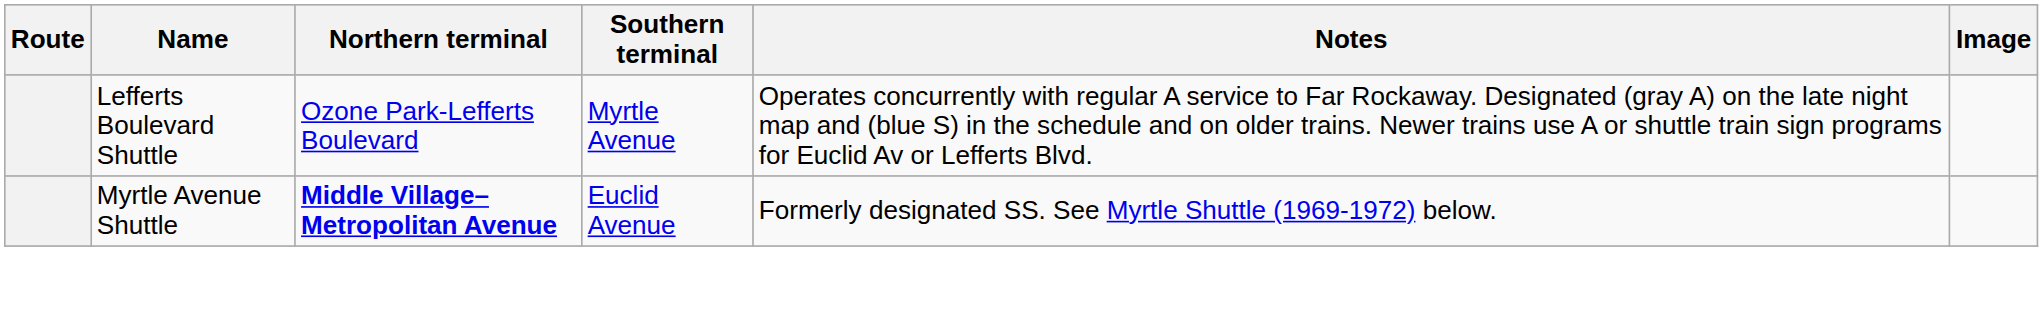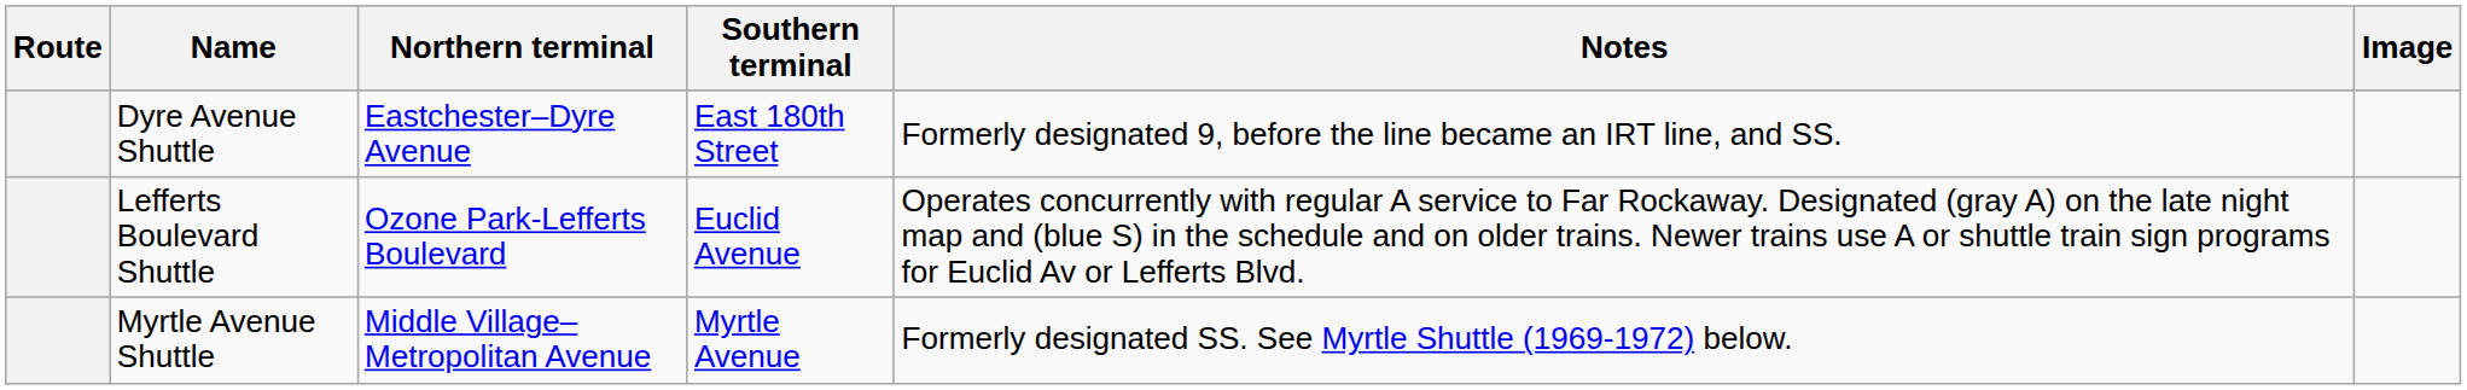+ row: Dyre Avenue Shuttle | Eastchester–Dyre Avenue | East 180th Street | Formerly designated 9, before the line became an IRT line, and SS.
Lefferts Boulevard Shuttle | Southern terminal: Myrtle Avenue -> Euclid Avenue
Myrtle Avenue Shuttle | Northern terminal: bold -> normal
Myrtle Avenue Shuttle | Southern terminal: Euclid Avenue -> Myrtle Avenue
